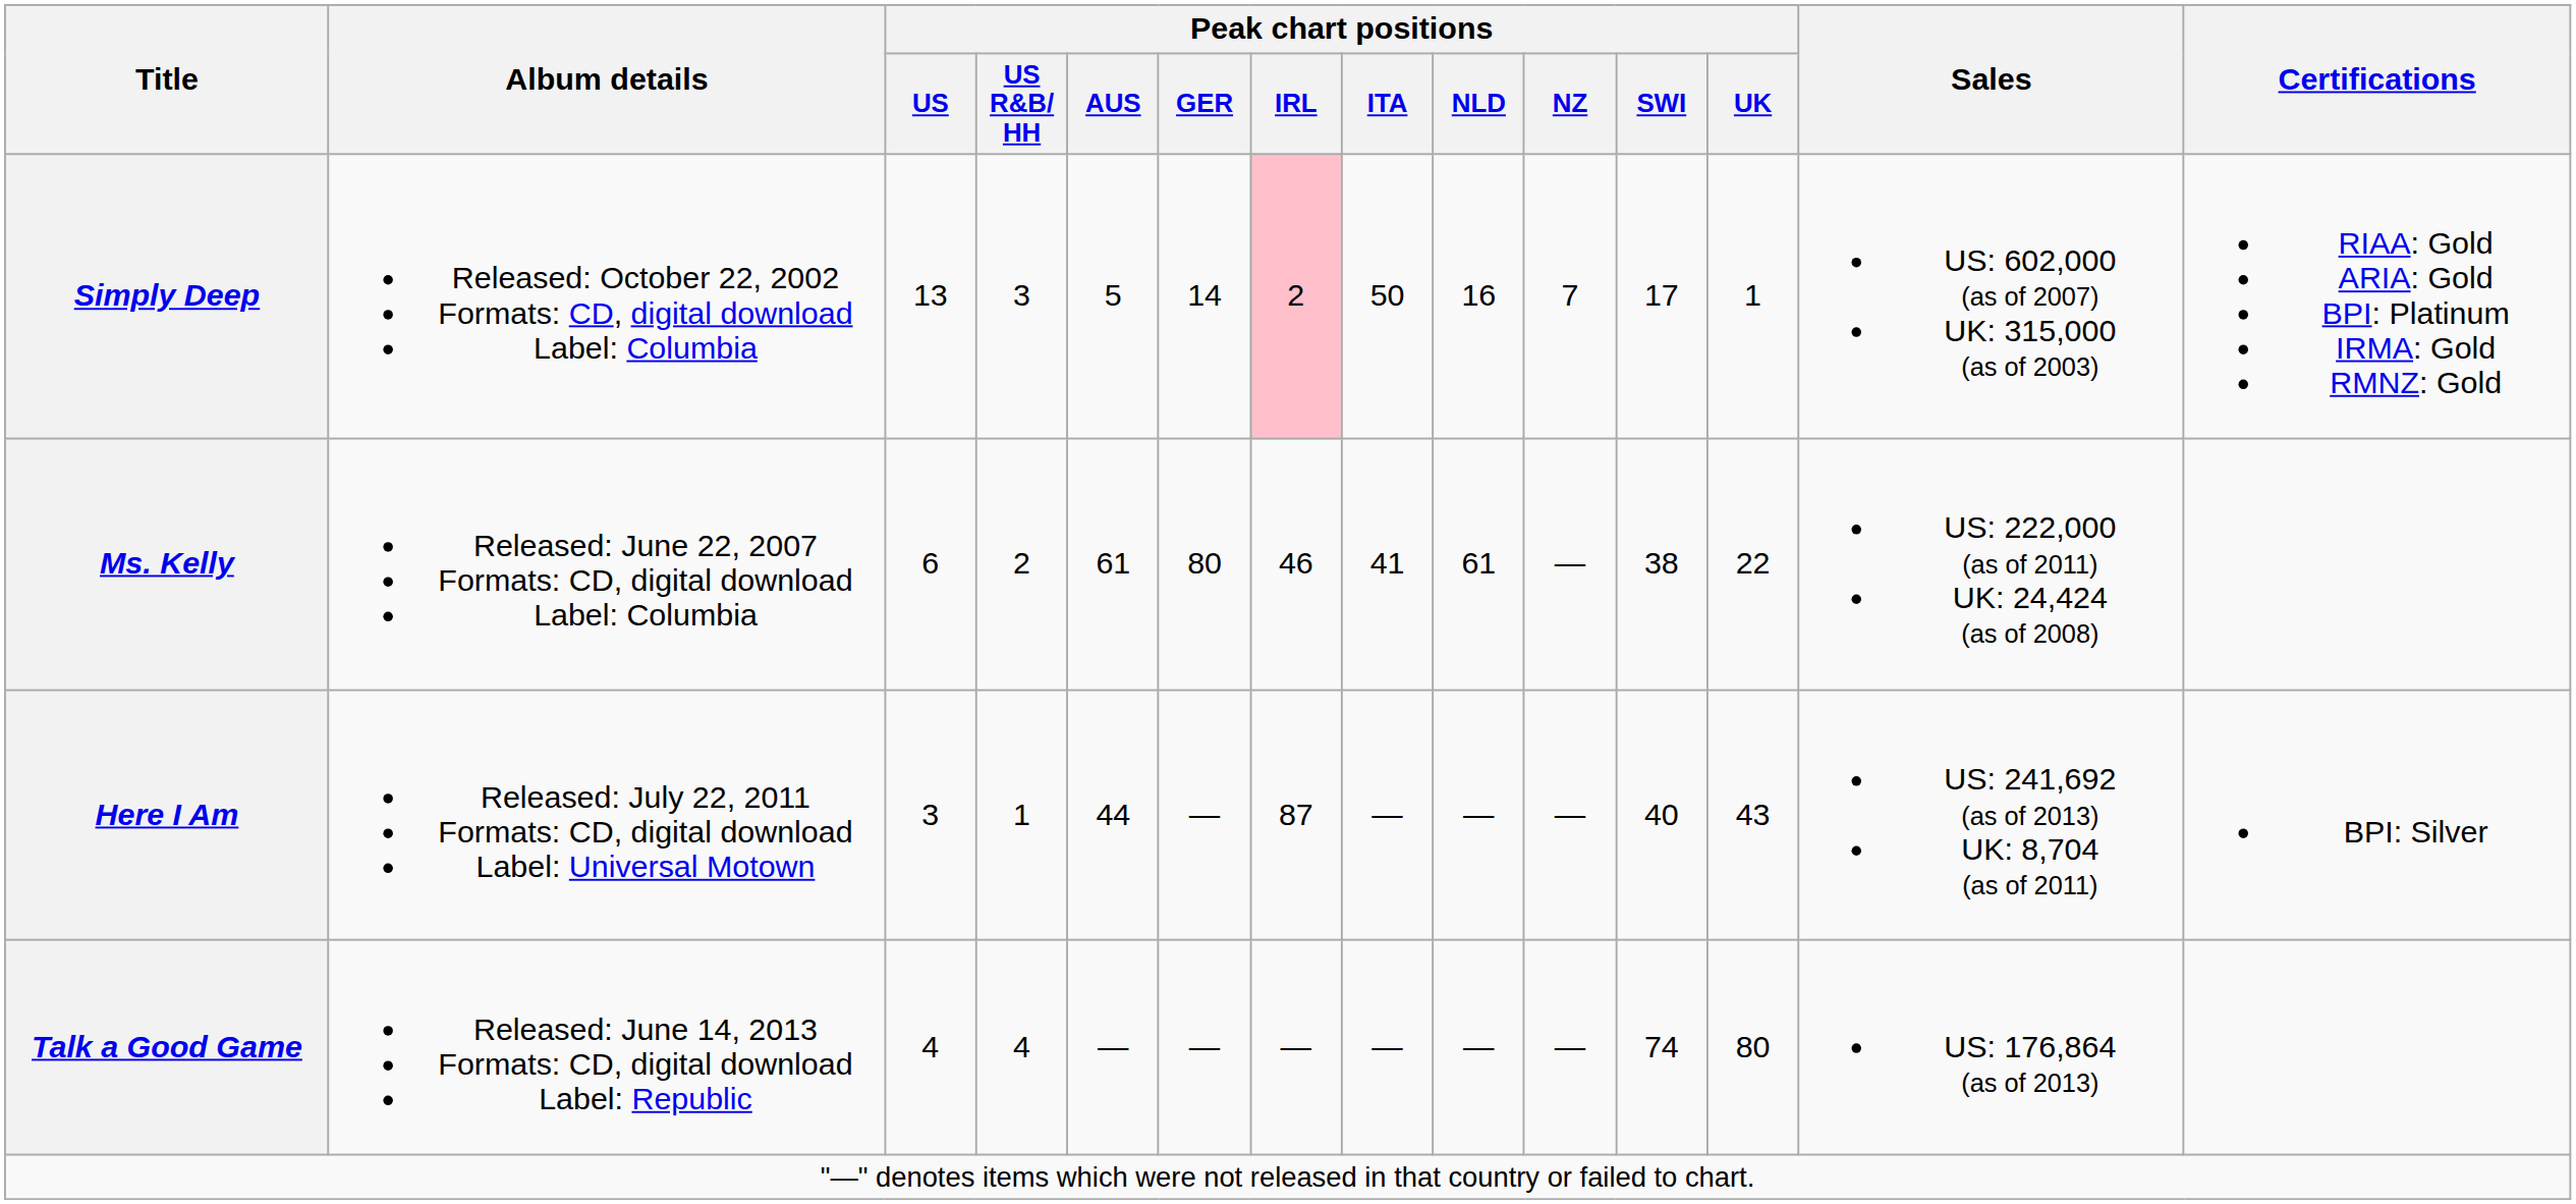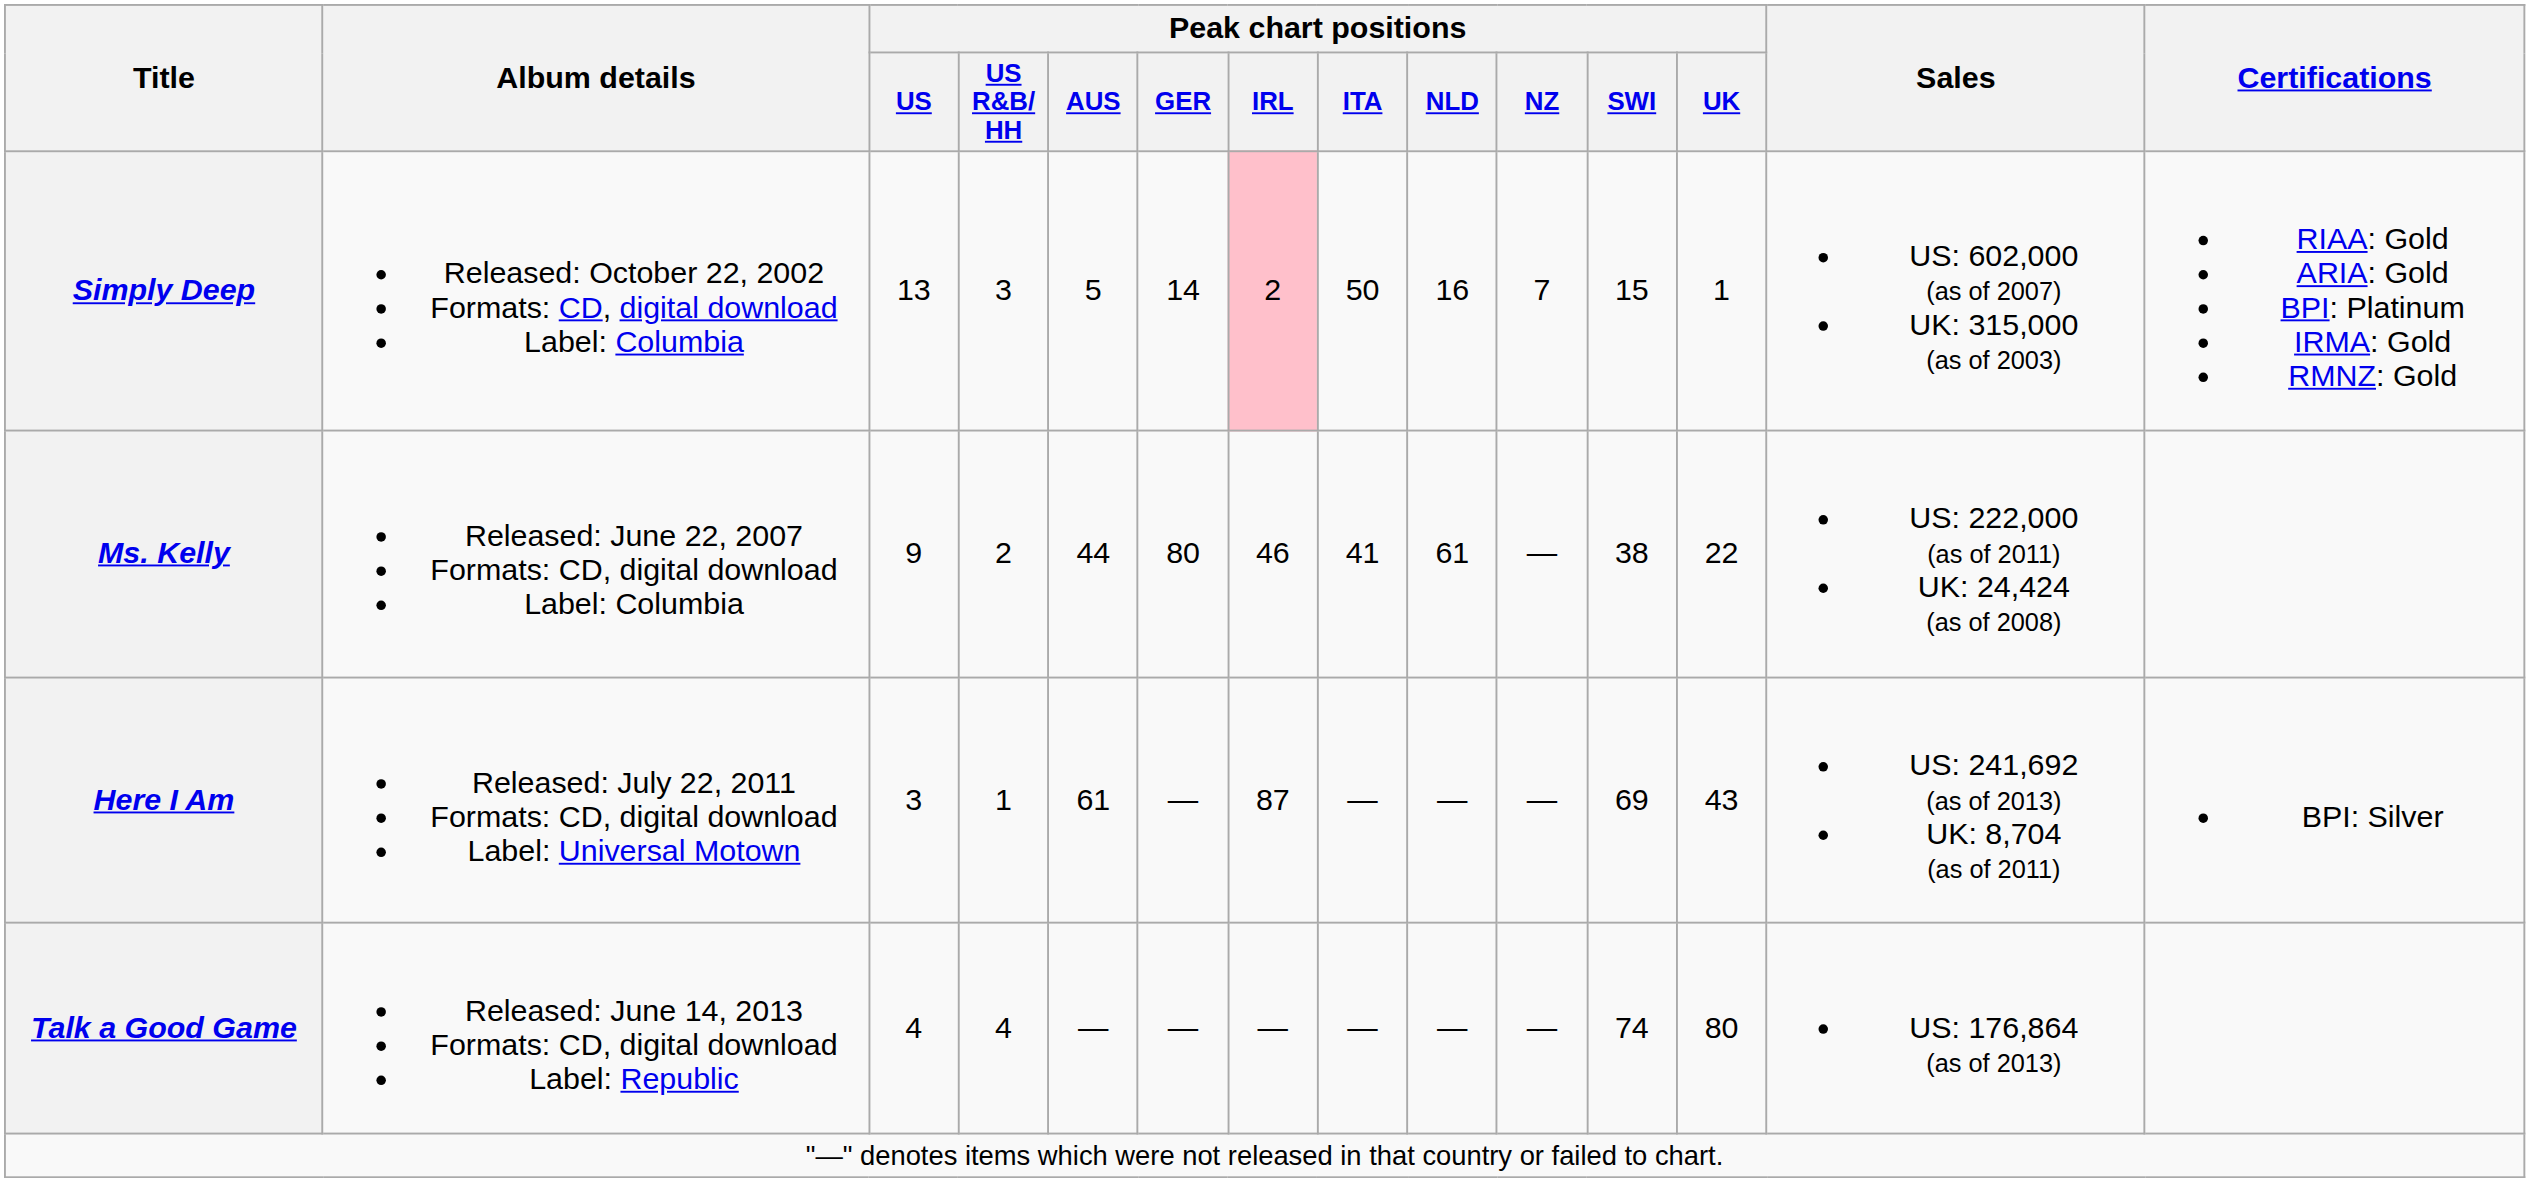Simply Deep | Peak chart positions / SWI: 17 -> 15
Ms. Kelly | Peak chart positions / US: 6 -> 9
Ms. Kelly | Peak chart positions / AUS: 61 -> 44
Here I Am | Peak chart positions / AUS: 44 -> 61
Here I Am | Peak chart positions / SWI: 40 -> 69
